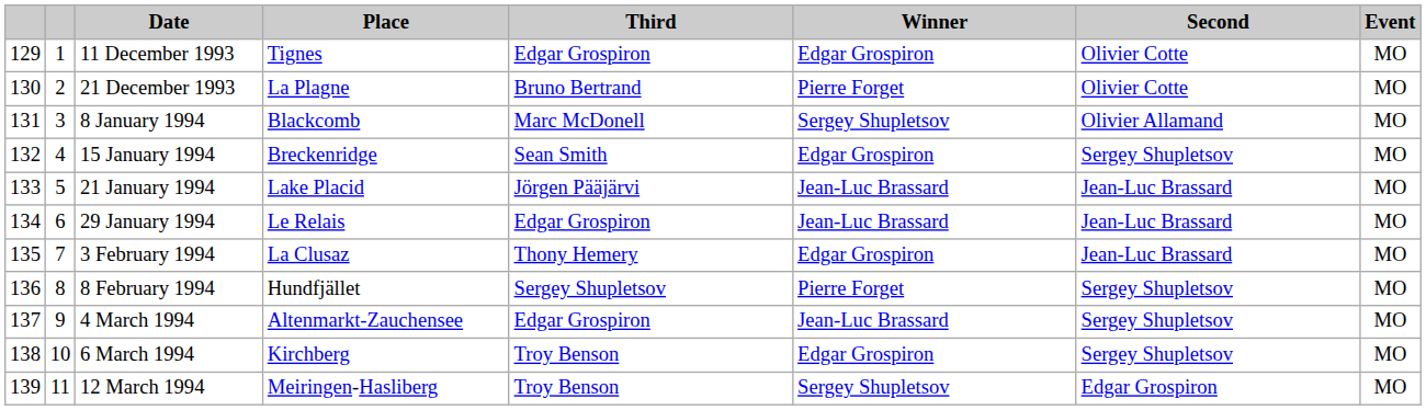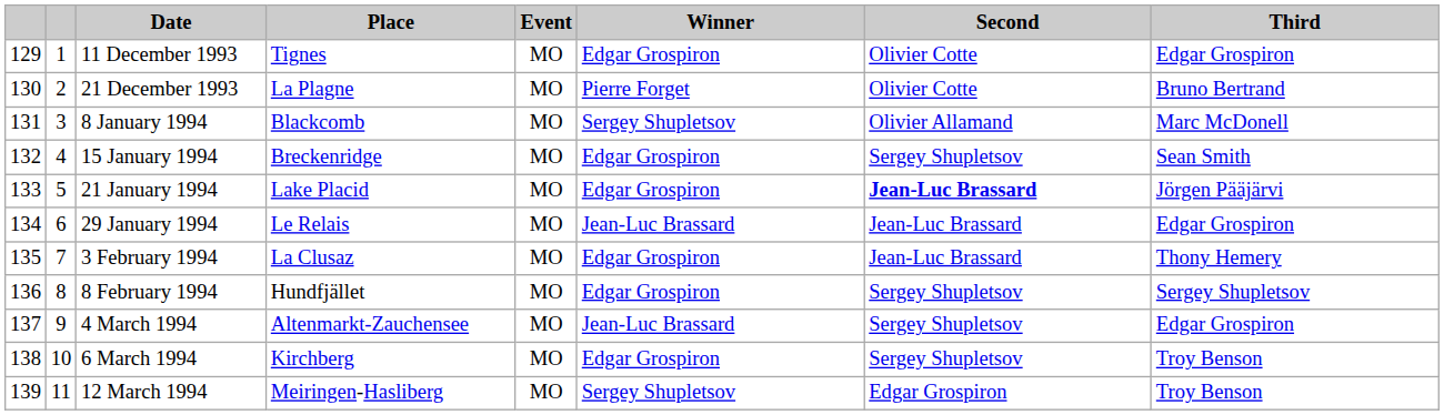columns swapped: Event <-> Third
21 January 1994 | Winner: Jean-Luc Brassard -> Edgar Grospiron
21 January 1994 | Second: normal -> bold
8 February 1994 | Winner: Pierre Forget -> Edgar Grospiron
